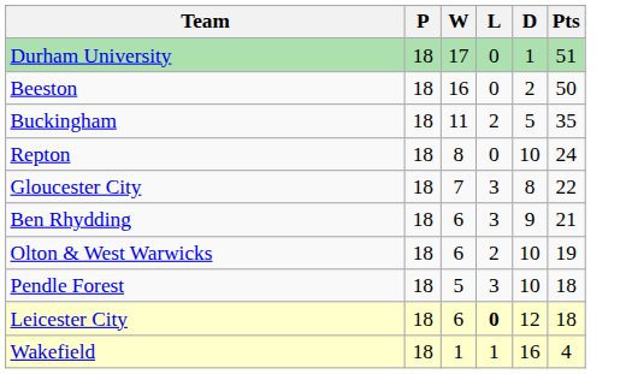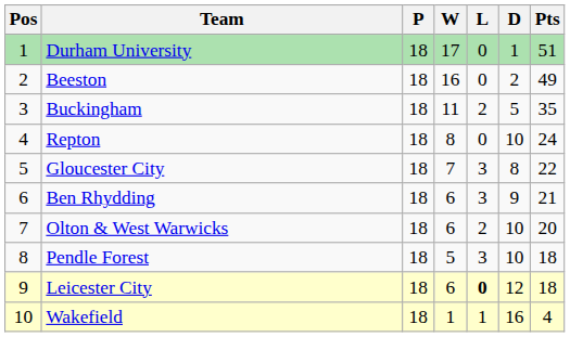+ column: Pos | 1 | 2 | 3 | 4 | 5 | 6 | 7 | 8 | 9 | 10
Beeston | Pts: 50 -> 49
Olton & West Warwicks | Pts: 19 -> 20
